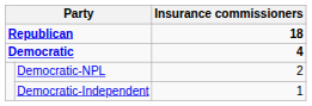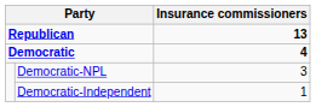Republican | Insurance commissioners: 18 -> 13
Democratic-NPL | Insurance commissioners: 2 -> 3
